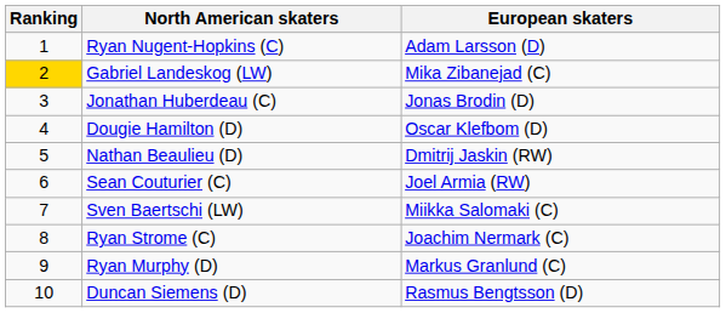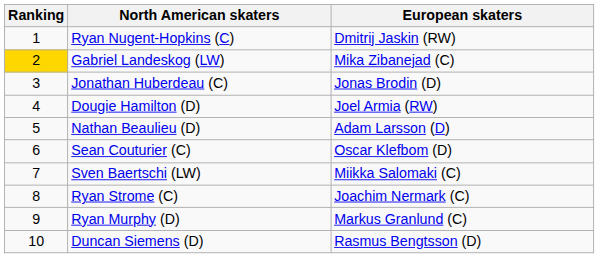Ryan Nugent-Hopkins (C) | European skaters: Adam Larsson (D) -> Dmitrij Jaskin (RW)
Dougie Hamilton (D) | European skaters: Oscar Klefbom (D) -> Joel Armia (RW)
Nathan Beaulieu (D) | European skaters: Dmitrij Jaskin (RW) -> Adam Larsson (D)
Sean Couturier (C) | European skaters: Joel Armia (RW) -> Oscar Klefbom (D)
